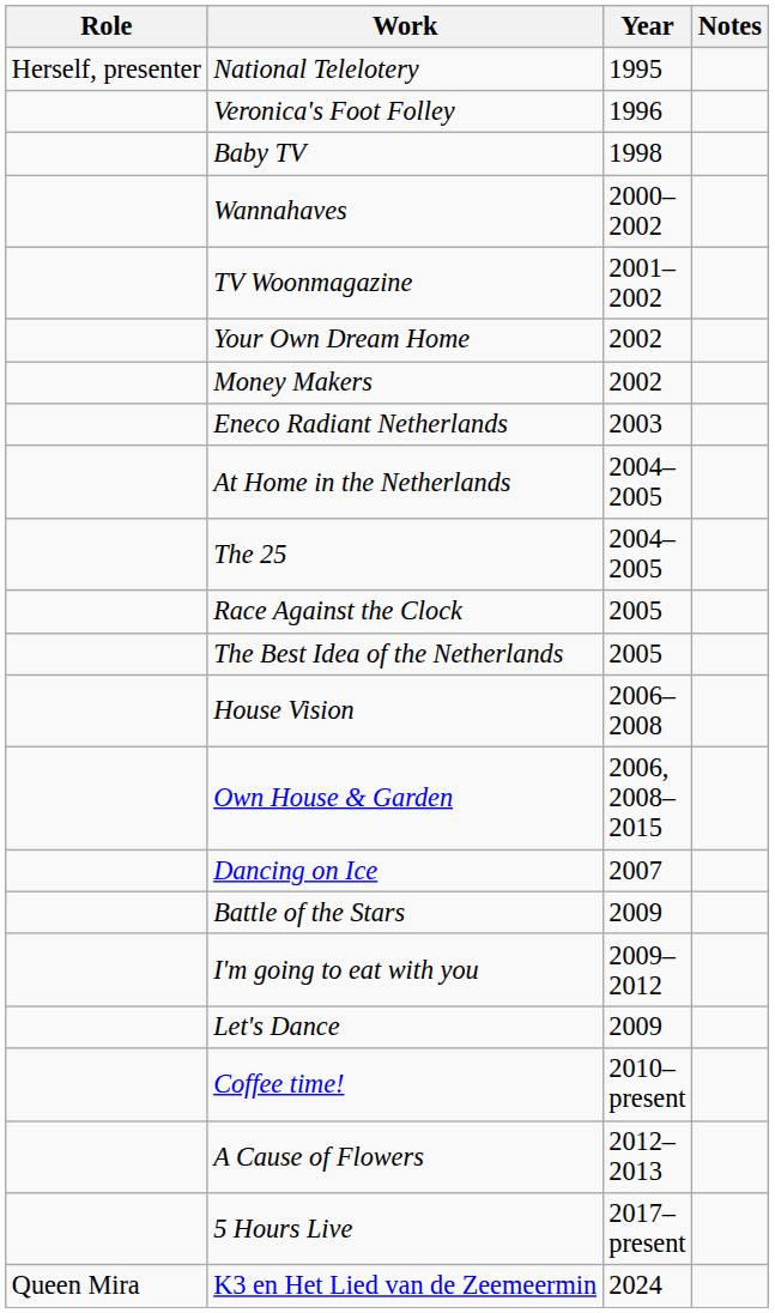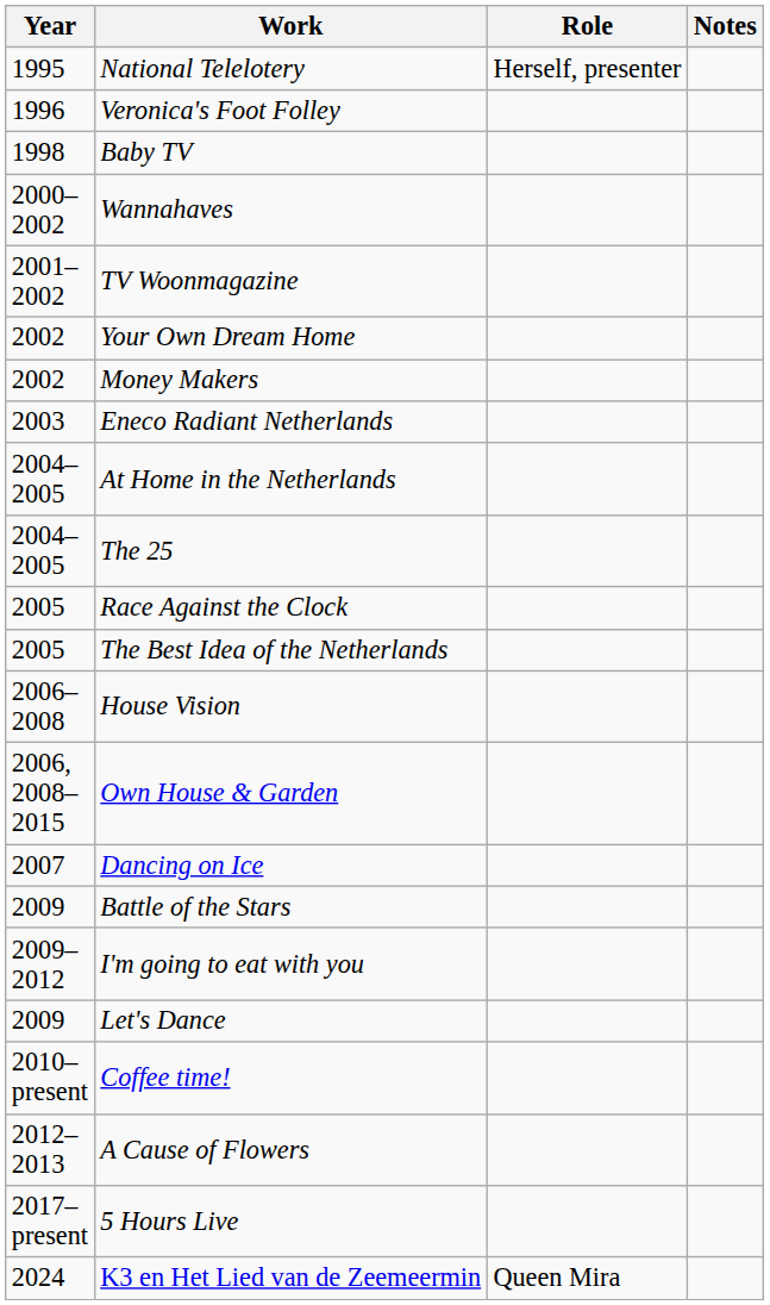columns swapped: Year <-> Role
